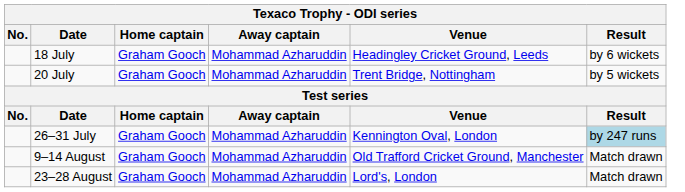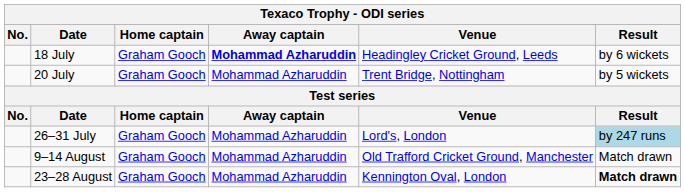18 July | Away captain: normal -> bold
26–31 July | Venue: Kennington Oval, London -> Lord's, London
23–28 August | Venue: Lord's, London -> Kennington Oval, London
23–28 August | Result: normal -> bold
